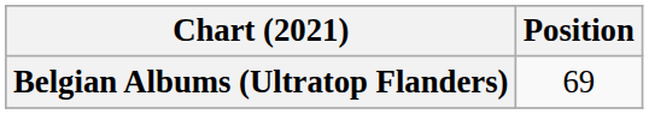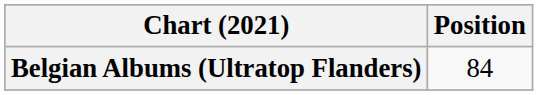Belgian Albums (Ultratop Flanders) | Position: 69 -> 84
